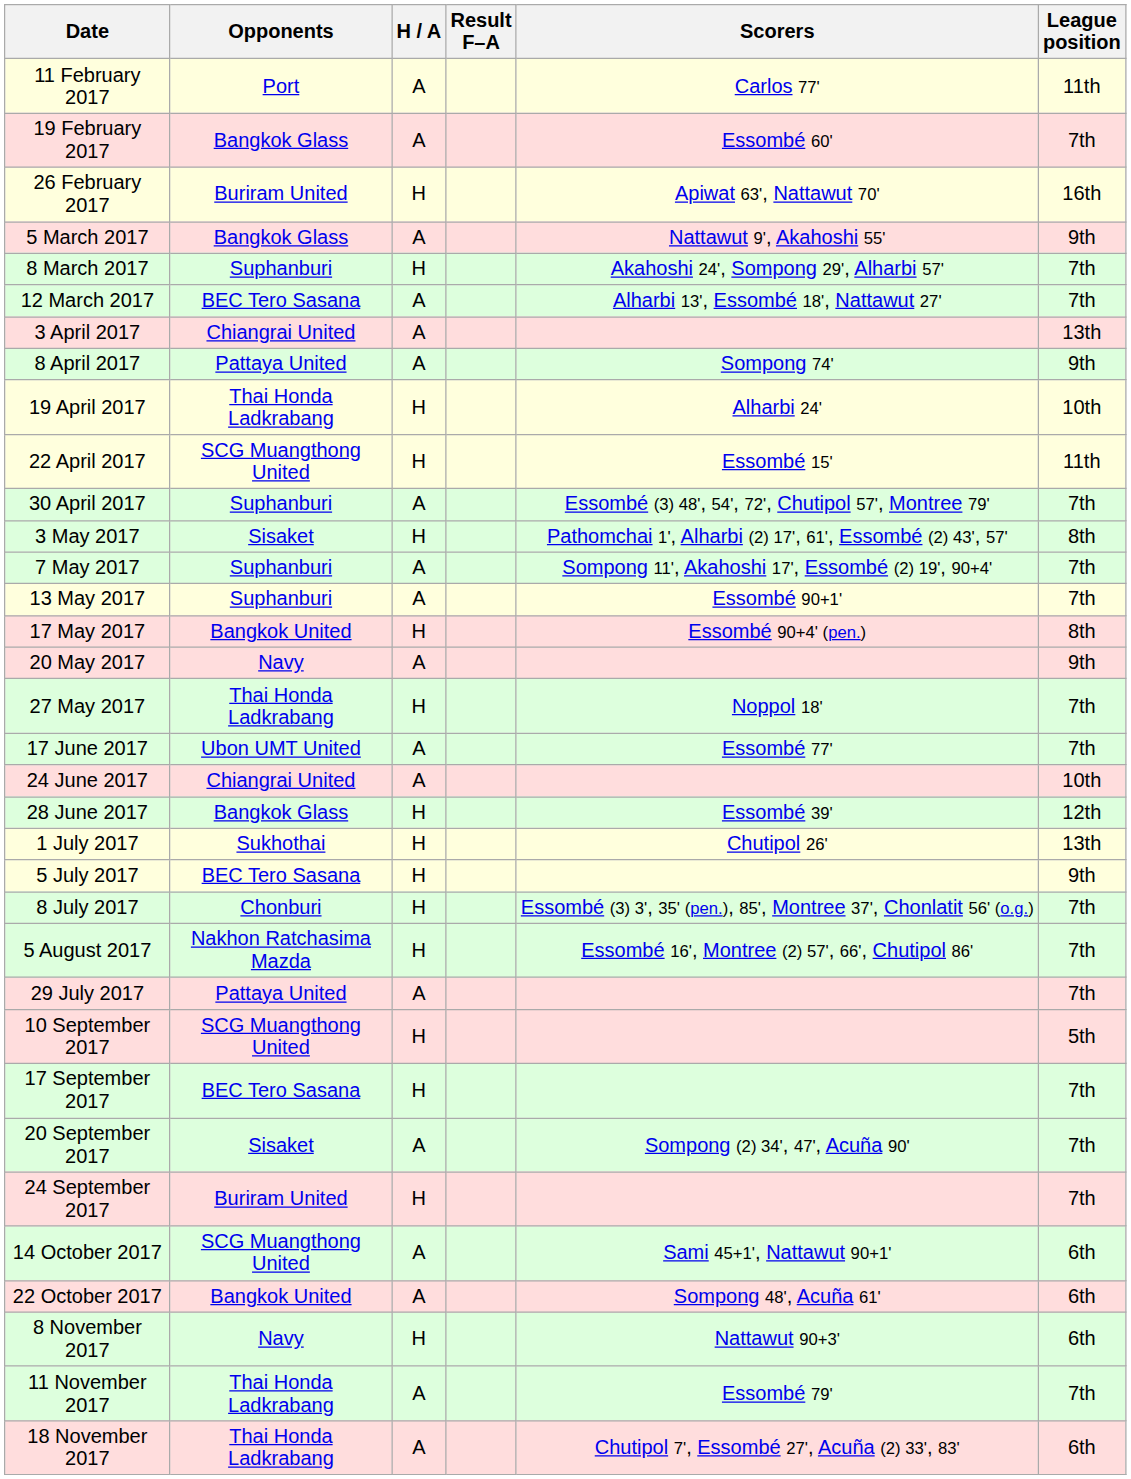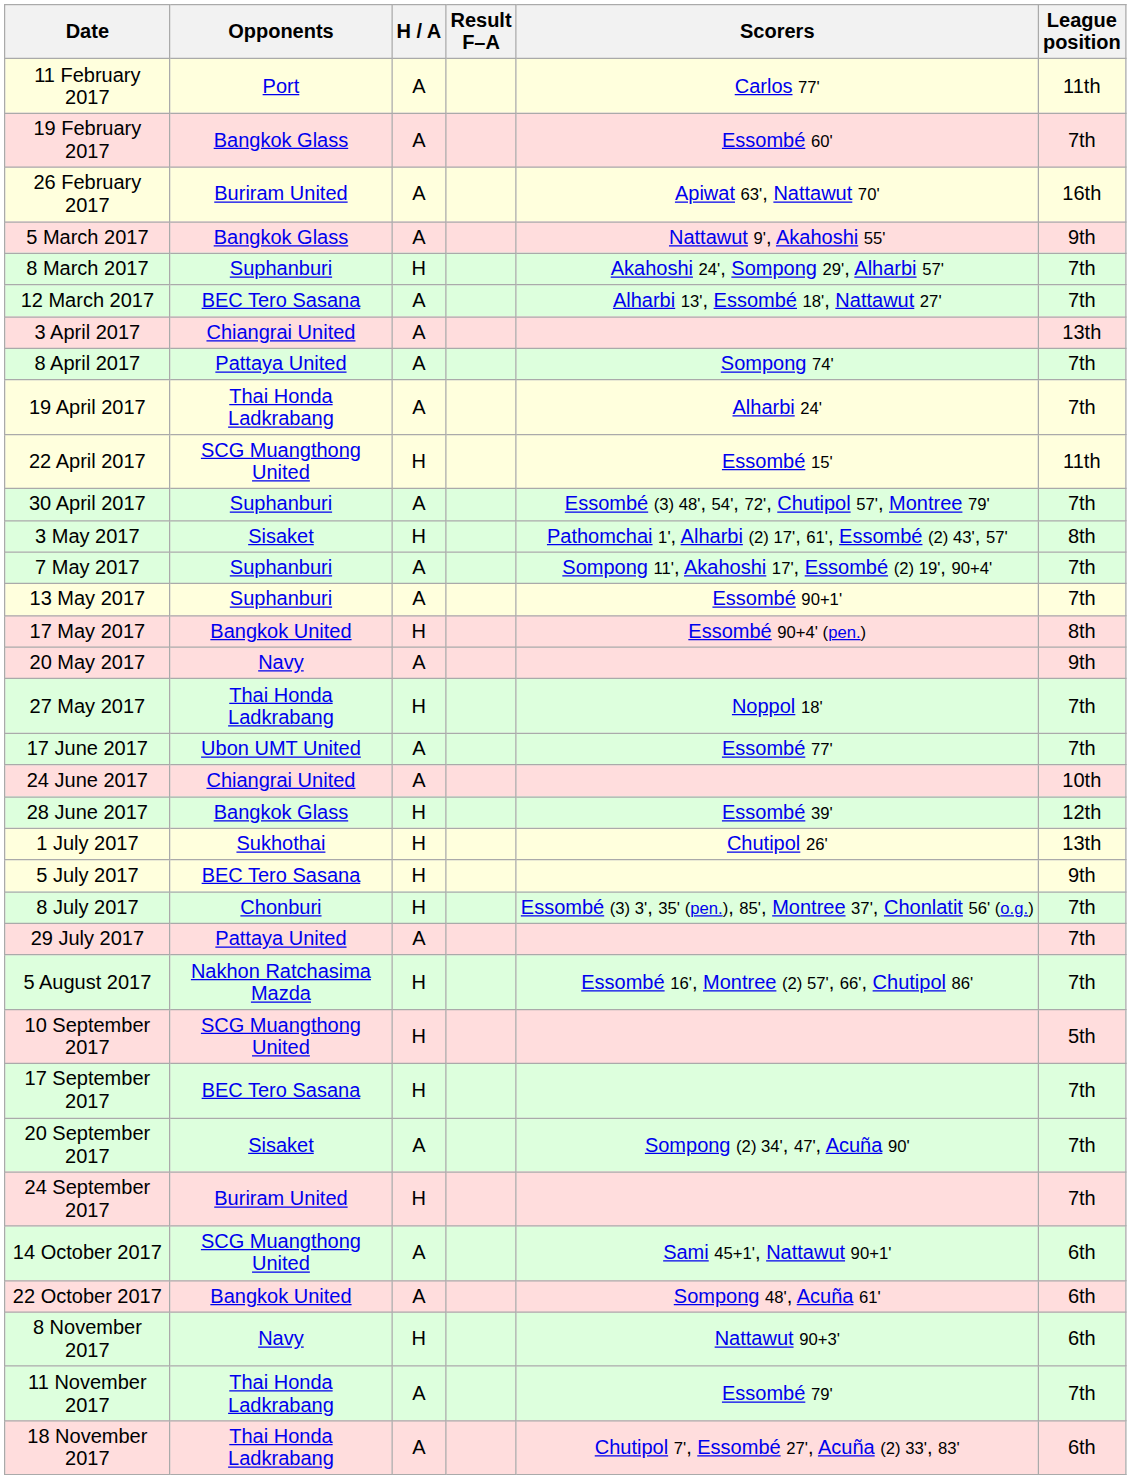26 February 2017 | H / A: H -> A
8 April 2017 | League position: 9th -> 7th
19 April 2017 | H / A: H -> A
19 April 2017 | League position: 10th -> 7th
rows swapped: 29 July 2017 <-> 5 August 2017
